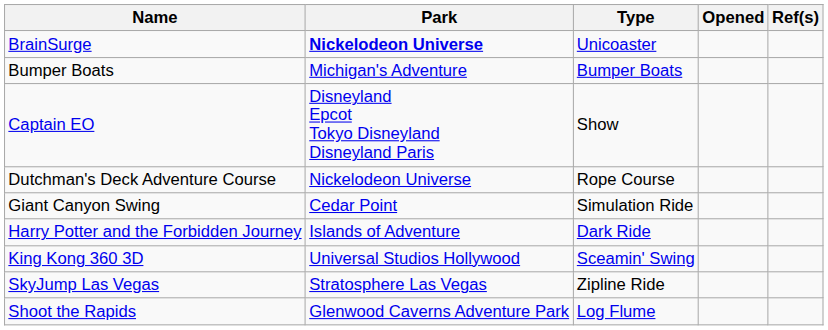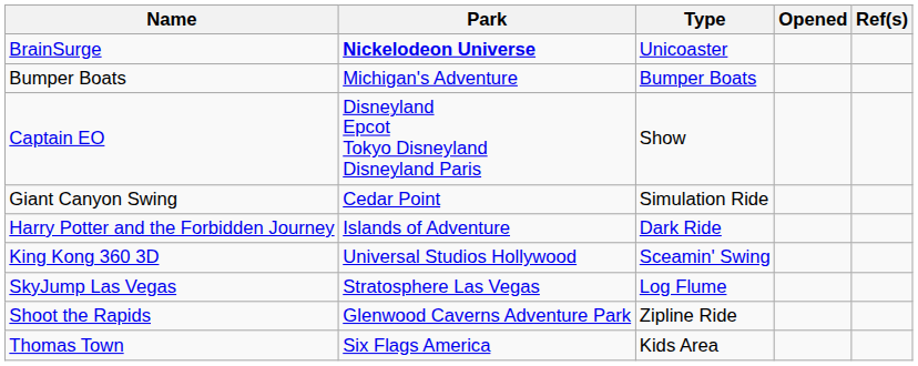- row: Dutchman's Deck Adventure Course | Nickelodeon Universe | Rope Course
SkyJump Las Vegas | Type: Zipline Ride -> Log Flume
Shoot the Rapids | Type: Log Flume -> Zipline Ride
+ row: Thomas Town | Six Flags America | Kids Area
